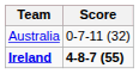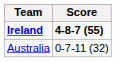rows swapped: Australia <-> Ireland
